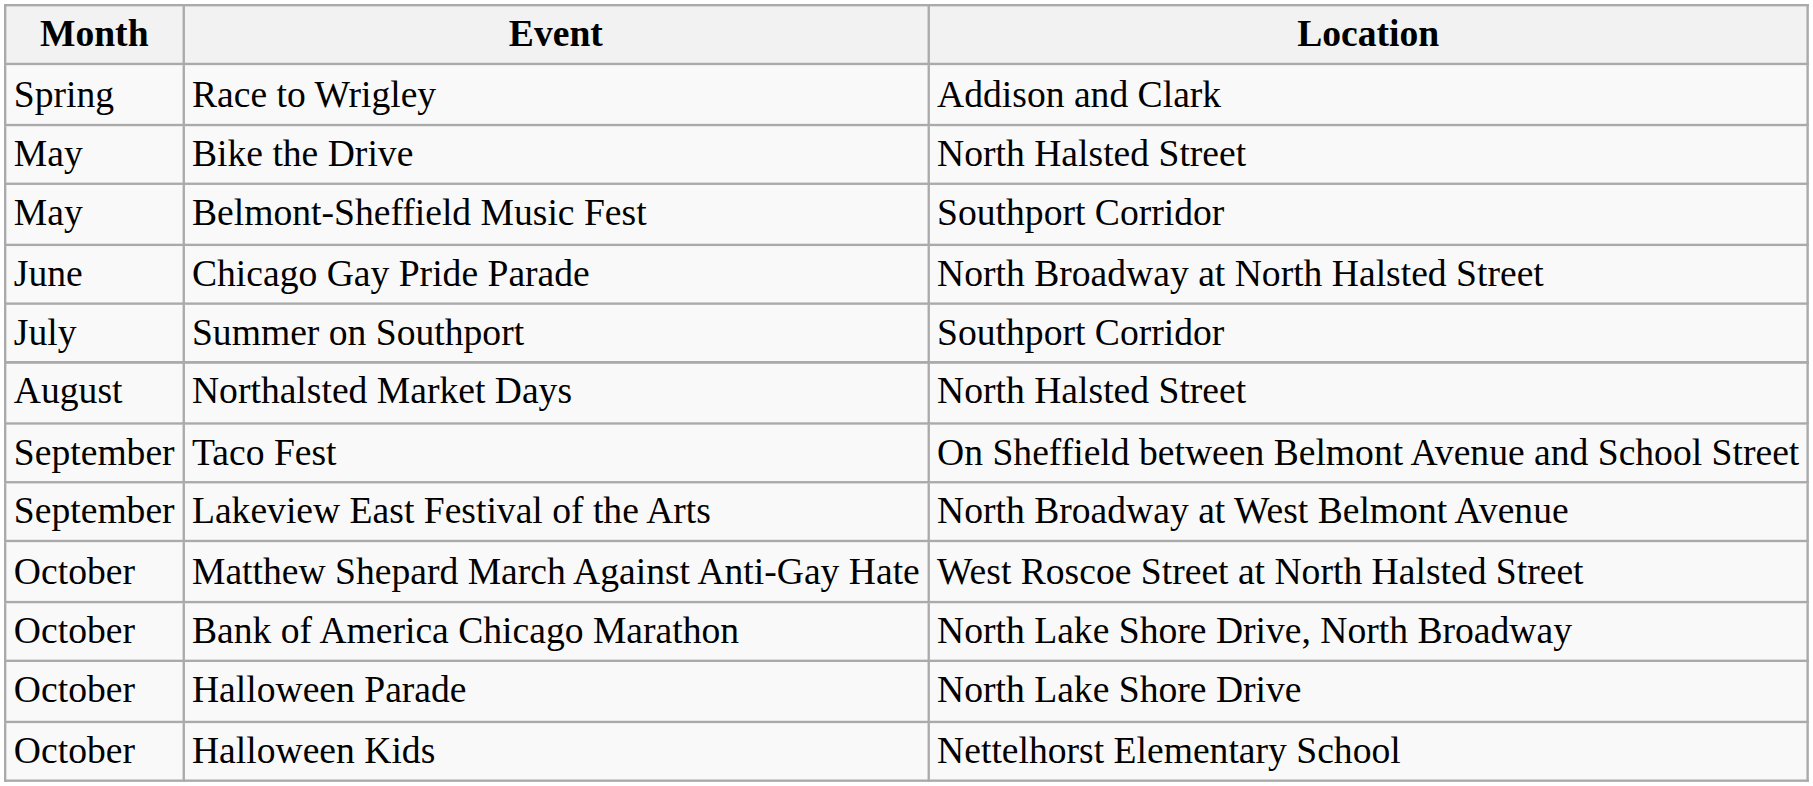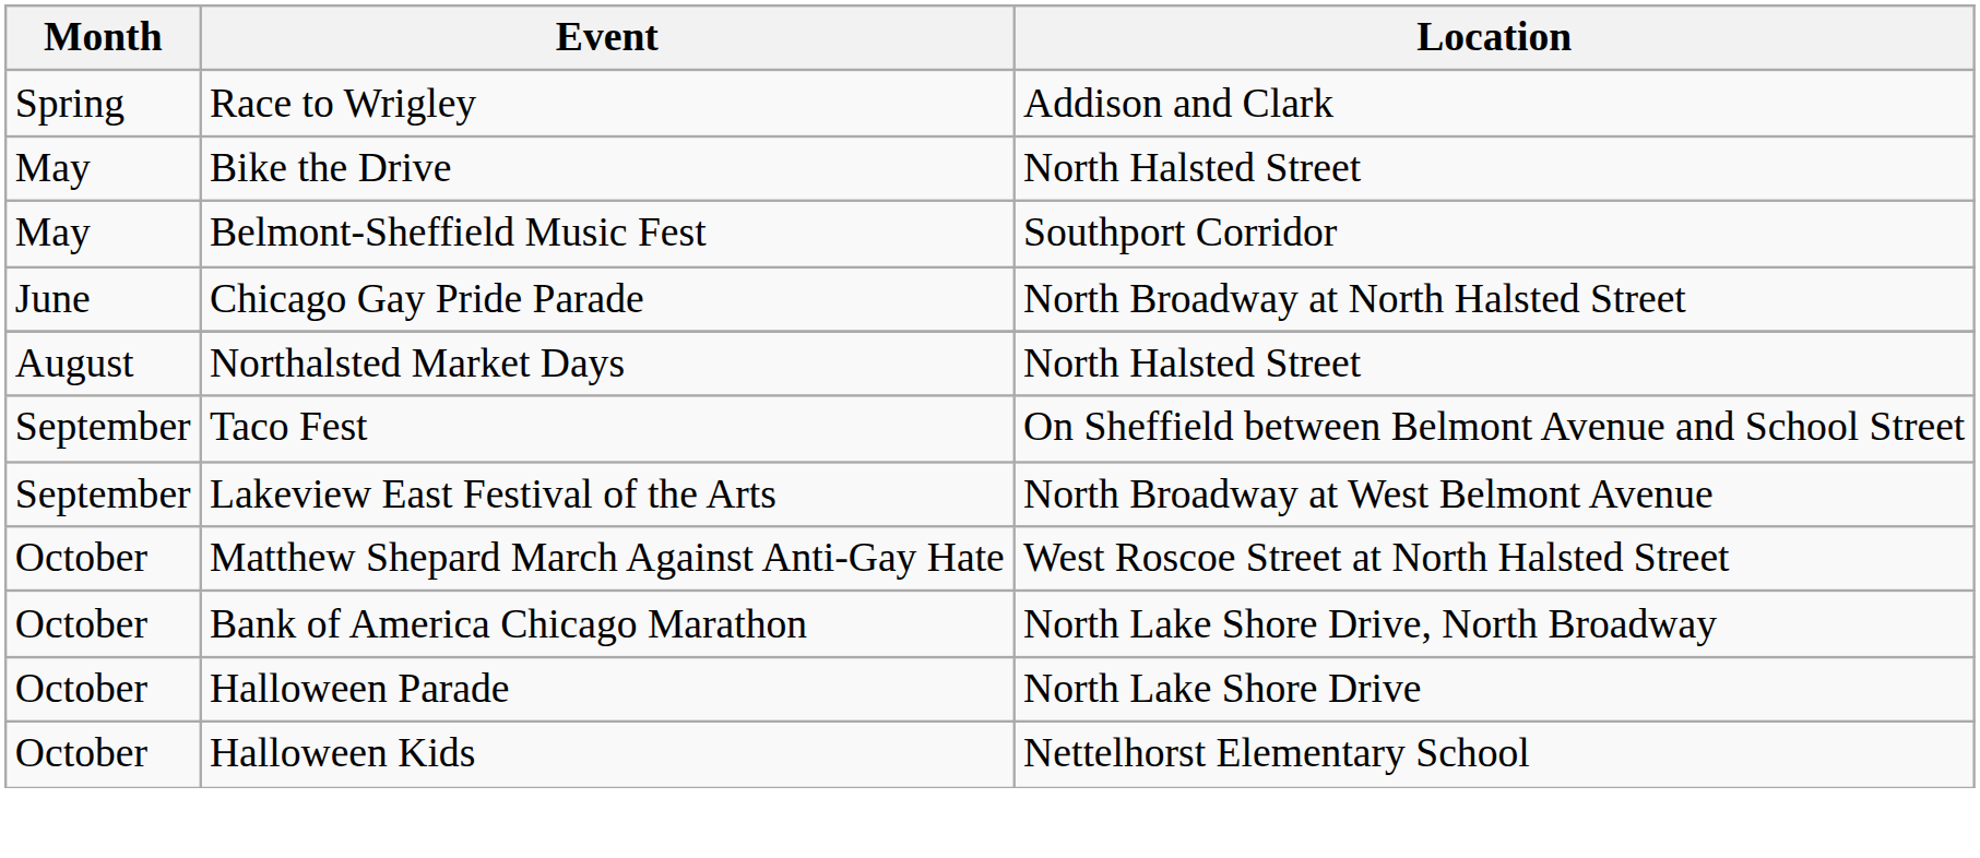- row: July | Summer on Southport | Southport Corridor
